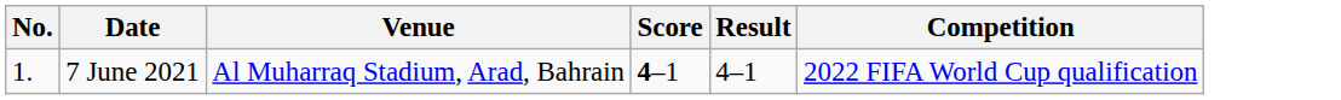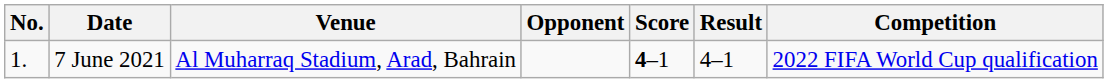+ column: Opponent
